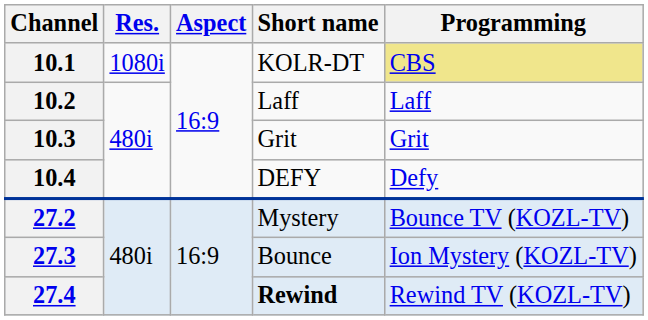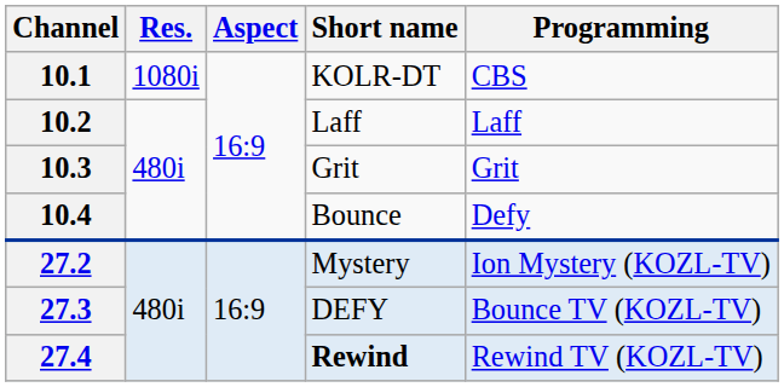10.1 | Programming: khaki background -> no background
10.4 | Short name: DEFY -> Bounce
27.2 | Programming: Bounce TV (KOZL-TV) -> Ion Mystery (KOZL-TV)
27.3 | Short name: Bounce -> DEFY
27.3 | Programming: Ion Mystery (KOZL-TV) -> Bounce TV (KOZL-TV)
